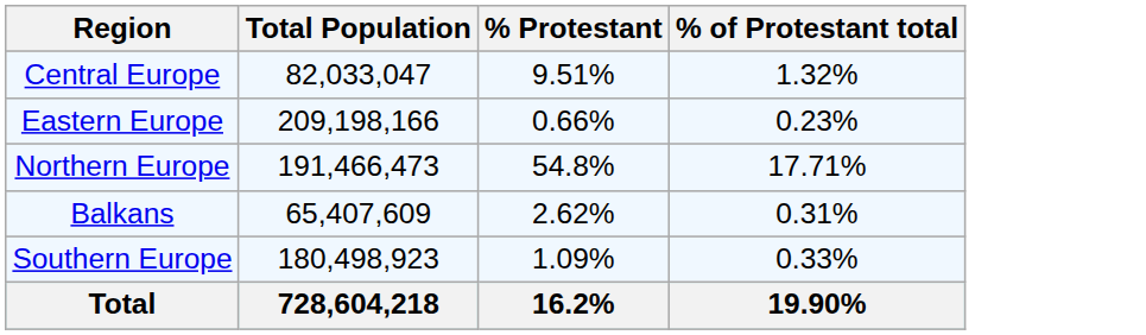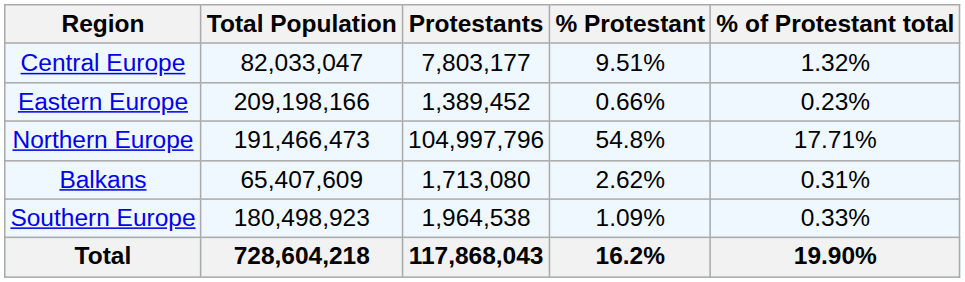+ column: Protestants | 7,803,177 | 1,389,452 | 104,997,796 | 1,713,080 | 1,964,538 | 117,868,043
